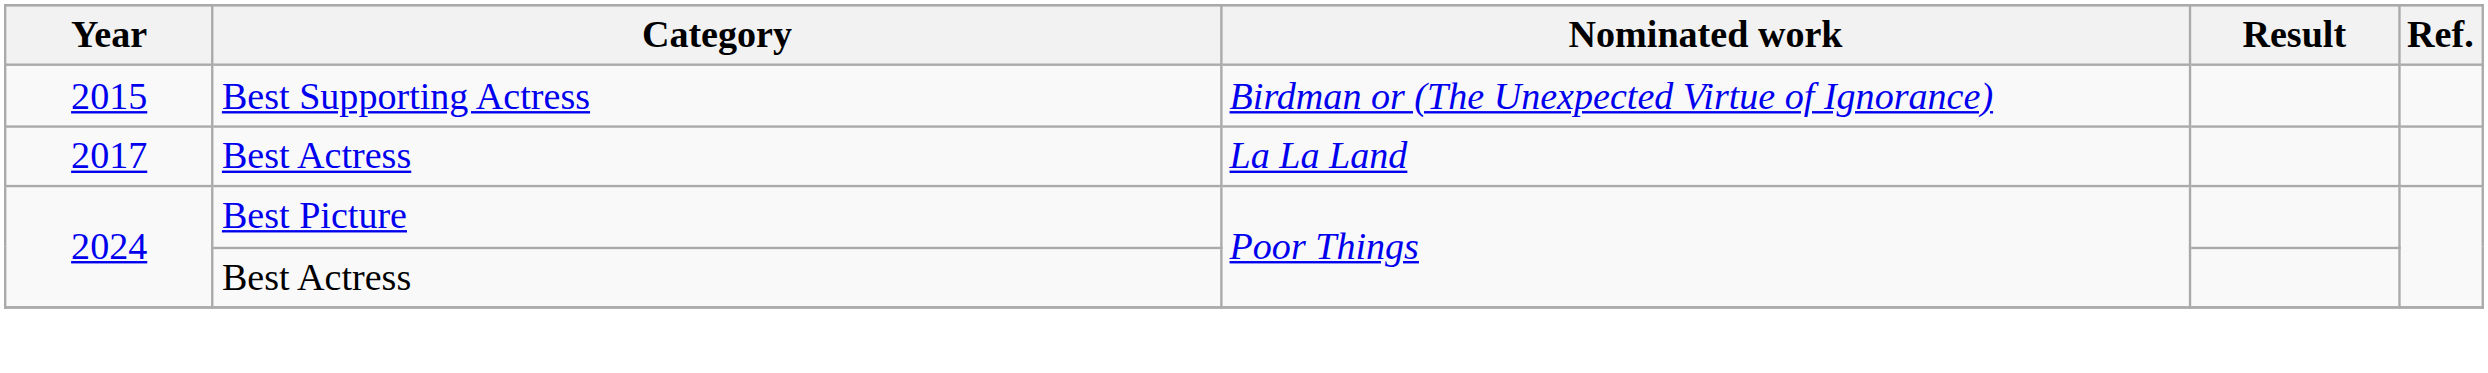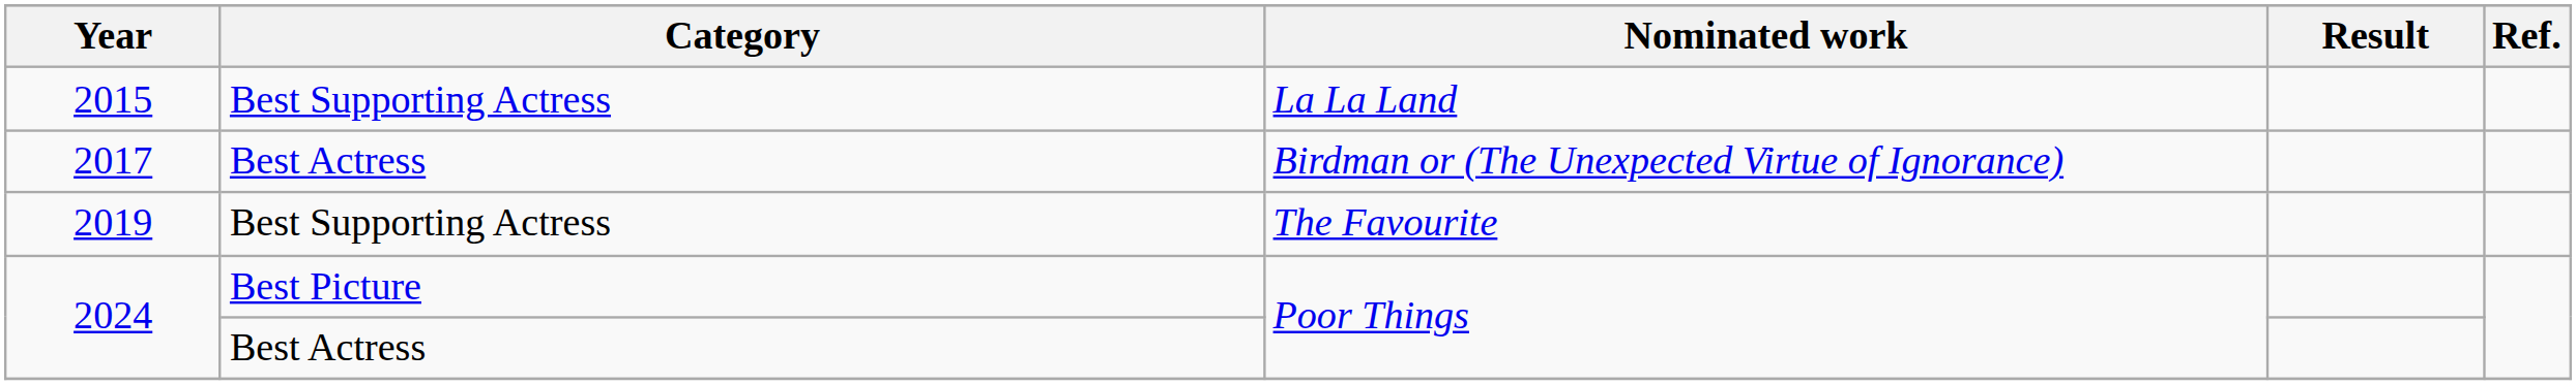2015 | Nominated work: Birdman or (The Unexpected Virtue of Ignorance) -> La La Land
2017 | Nominated work: La La Land -> Birdman or (The Unexpected Virtue of Ignorance)
+ row: 2019 | Best Supporting Actress | The Favourite
